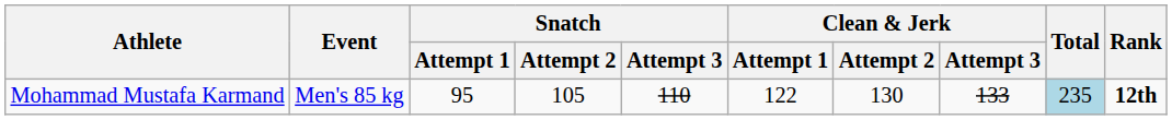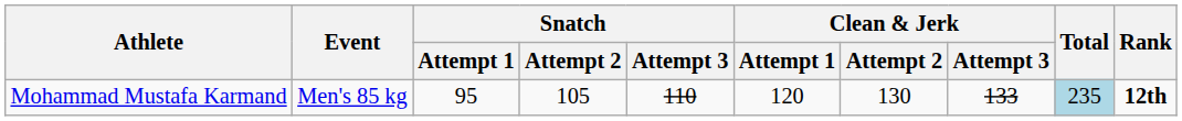Mohammad Mustafa Karmand | Clean & Jerk / Attempt 1: 122 -> 120
